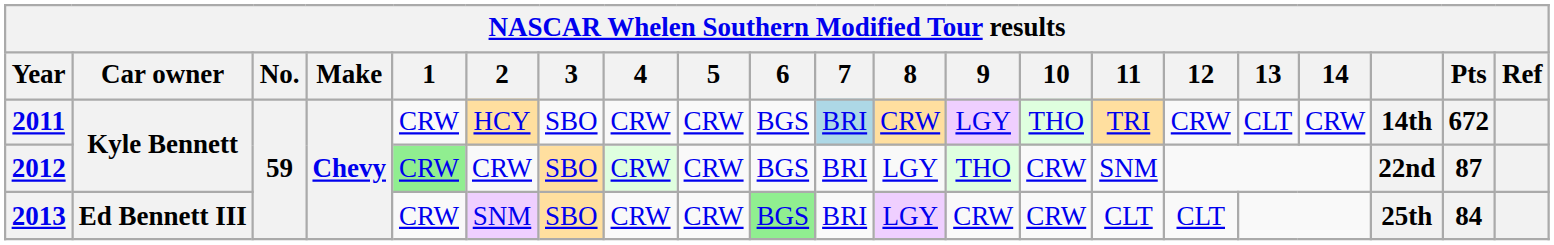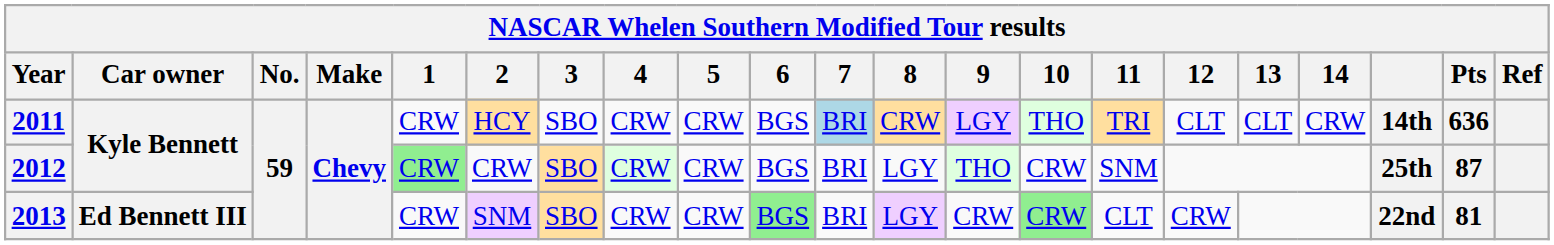2011 | 12: CRW -> CLT
2011 | Pts: 672 -> 636
2012 | column 19: 22nd -> 25th
2013 | 10: no background -> lightgreen background
2013 | 12: CLT -> CRW
2013 | column 19: 25th -> 22nd
2013 | Pts: 84 -> 81
